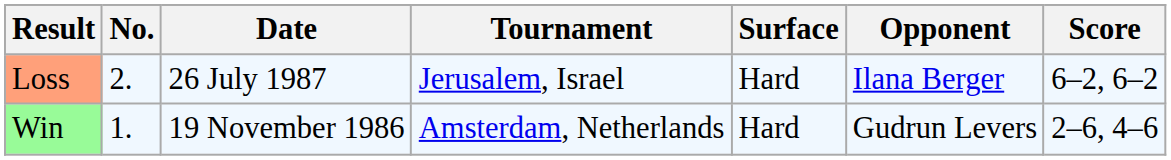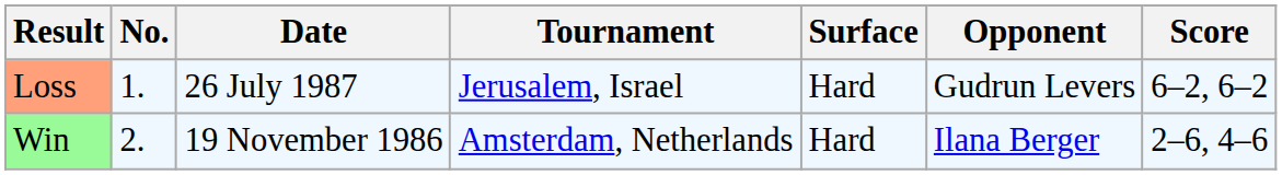Loss | No.: 2. -> 1.
Loss | Opponent: Ilana Berger -> Gudrun Levers
Win | No.: 1. -> 2.
Win | Opponent: Gudrun Levers -> Ilana Berger
